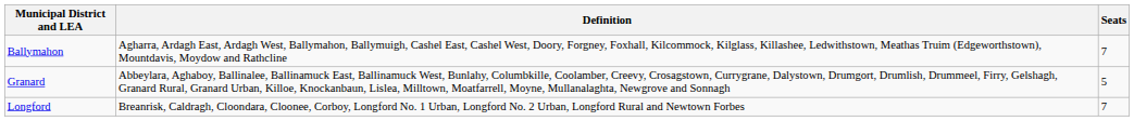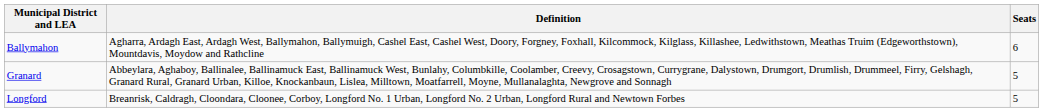Ballymahon | Seats: 7 -> 6
Longford | Seats: 7 -> 5
